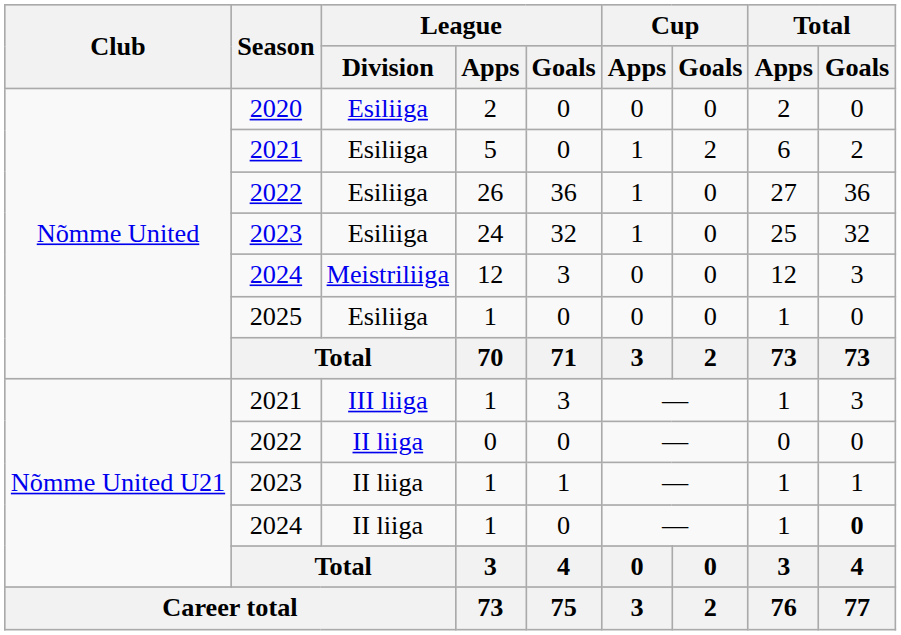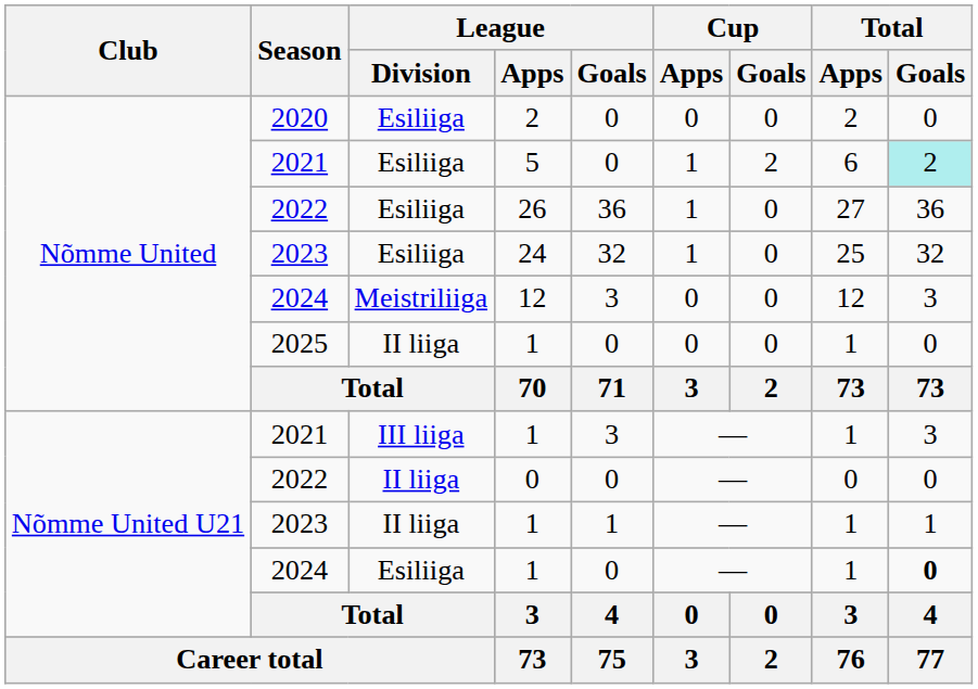5 | Total / Goals: no background -> paleturquoise background
2025 / 1 | League / Division: Esiliiga -> II liiga
2024 / 1 | League / Division: II liiga -> Esiliiga
